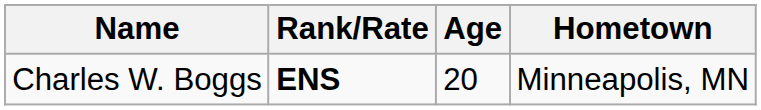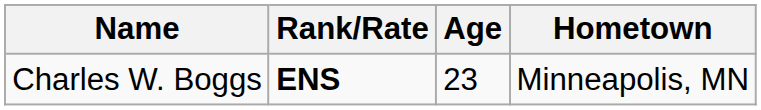Charles W. Boggs | Age: 20 -> 23
